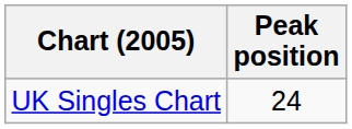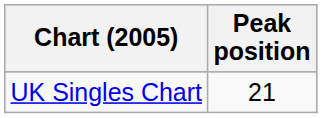UK Singles Chart | Peak position: 24 -> 21
